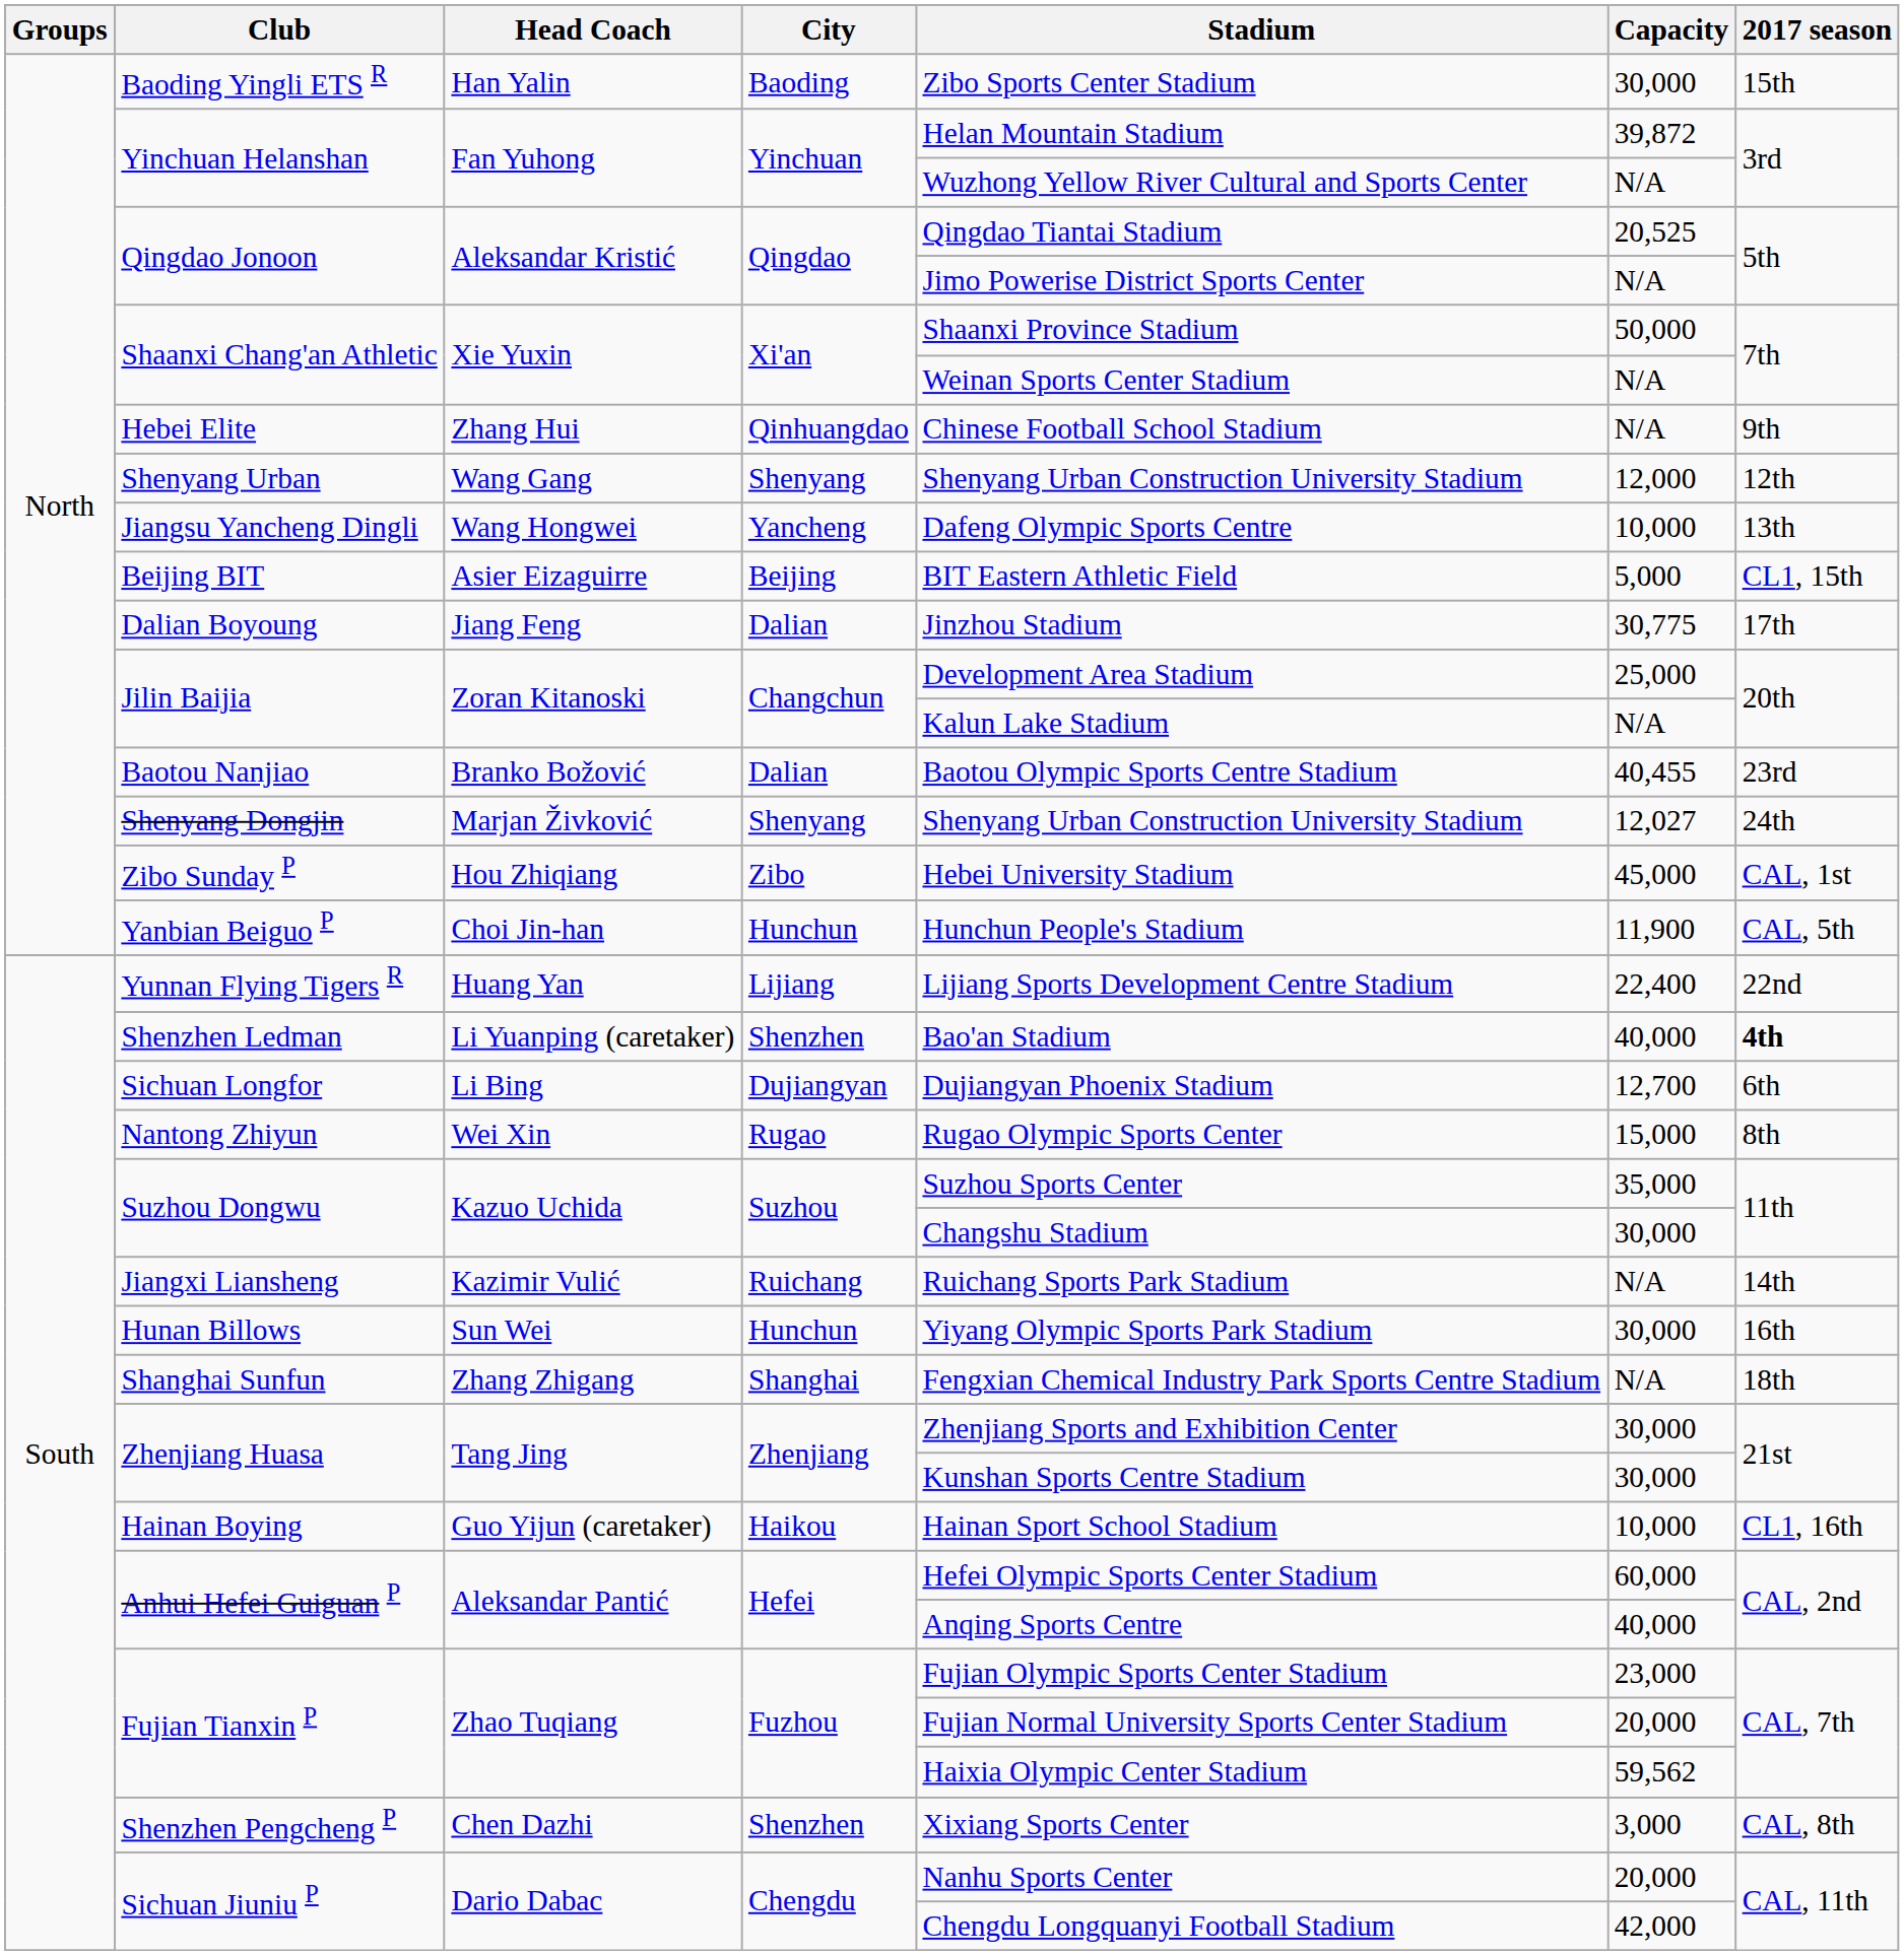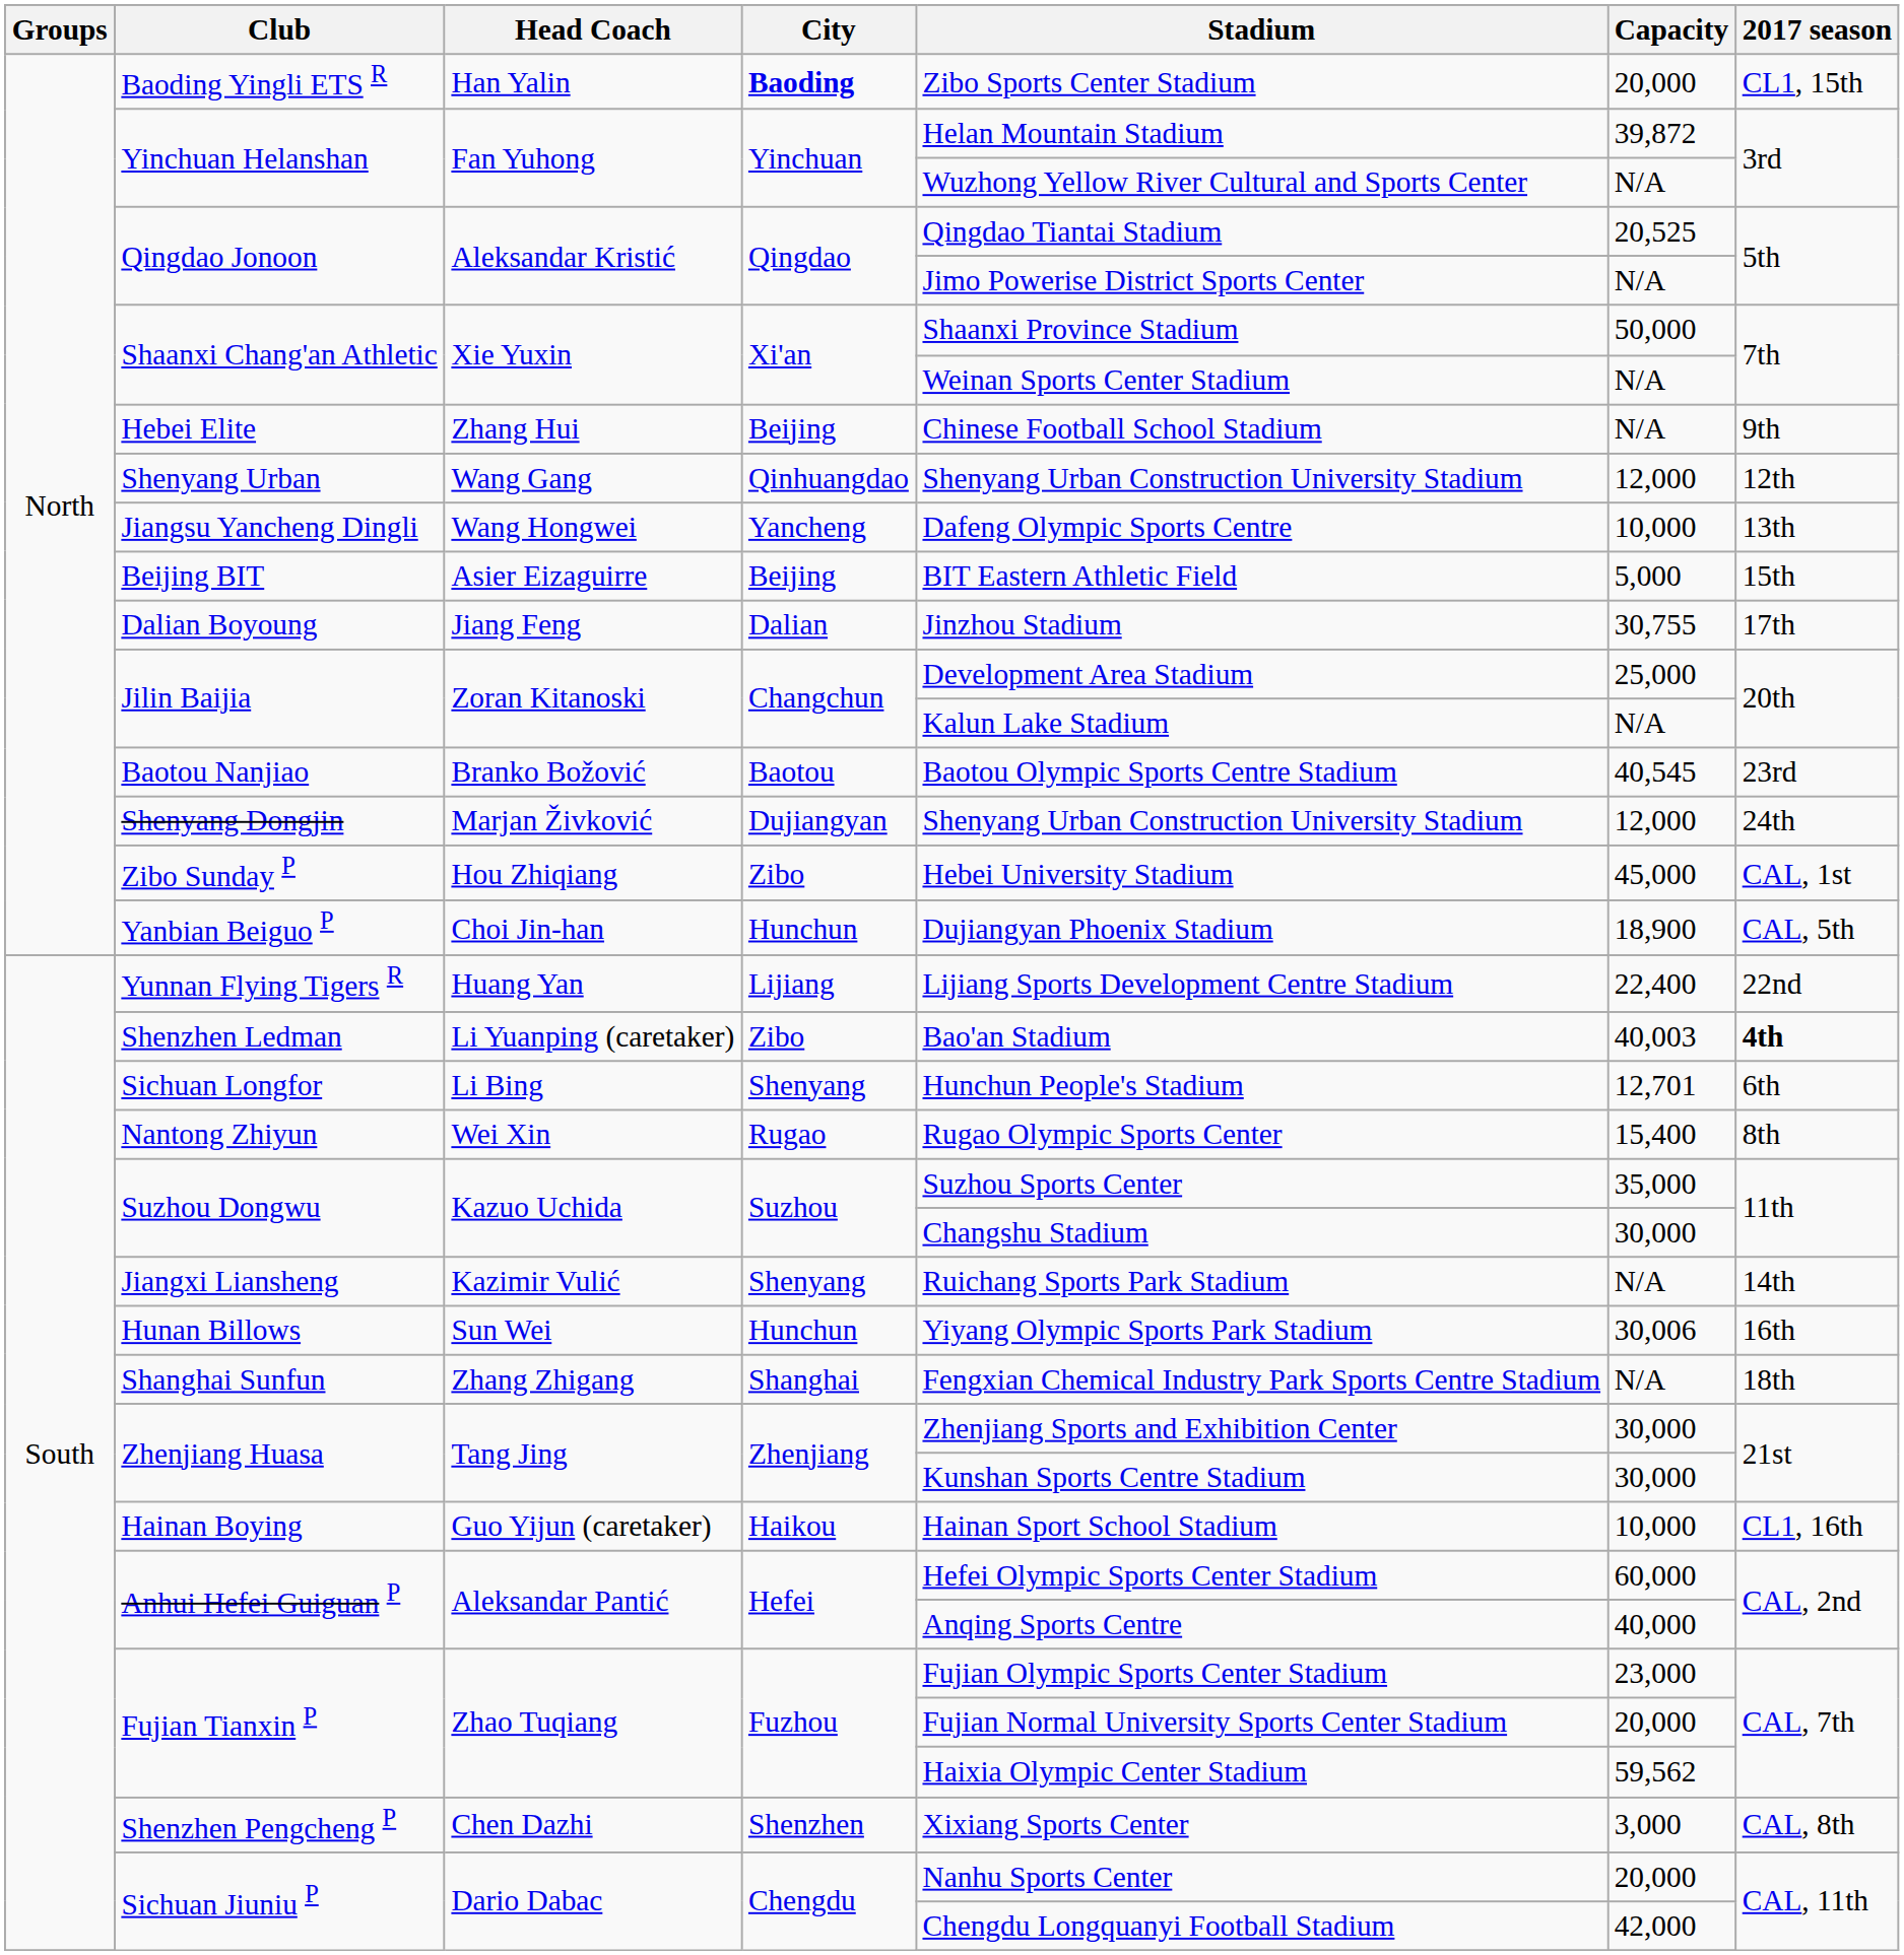Baoding Yingli ETS R | City: normal -> bold
Baoding Yingli ETS R | Capacity: 30,000 -> 20,000
Baoding Yingli ETS R | 2017 season: 15th -> CL1, 15th
Hebei Elite | City: Qinhuangdao -> Beijing
Shenyang Urban | City: Shenyang -> Qinhuangdao
Beijing BIT | 2017 season: CL1, 15th -> 15th
Dalian Boyoung | Capacity: 30,775 -> 30,755
Baotou Nanjiao | City: Dalian -> Baotou
Baotou Nanjiao | Capacity: 40,455 -> 40,545
Shenyang Dongjin | City: Shenyang -> Dujiangyan
Shenyang Dongjin | Capacity: 12,027 -> 12,000
Yanbian Beiguo P | Stadium: Hunchun People's Stadium -> Dujiangyan Phoenix Stadium
Yanbian Beiguo P | Capacity: 11,900 -> 18,900
Shenzhen Ledman | City: Shenzhen -> Zibo
Shenzhen Ledman | Capacity: 40,000 -> 40,003
Sichuan Longfor | City: Dujiangyan -> Shenyang
Sichuan Longfor | Stadium: Dujiangyan Phoenix Stadium -> Hunchun People's Stadium
Sichuan Longfor | Capacity: 12,700 -> 12,701
Nantong Zhiyun | Capacity: 15,000 -> 15,400
Jiangxi Liansheng | City: Ruichang -> Shenyang
Hunan Billows | Capacity: 30,000 -> 30,006
